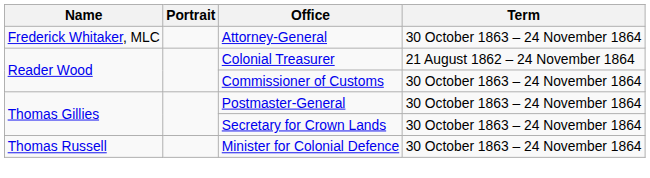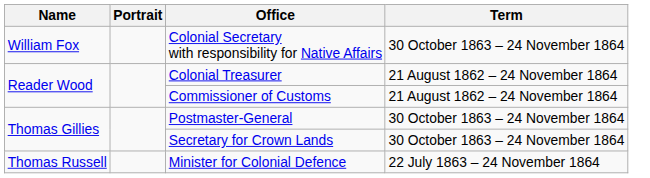- row: Frederick Whitaker, MLC | Attorney-General | 30 October 1863 – 24 November 1864
+ row: William Fox | Colonial Secretary with responsibility for Native Affairs | 30 October 1863 – 24 November 1864
Commissioner of Customs | Term: 30 October 1863 – 24 November 1864 -> 21 August 1862 – 24 November 1864
Minister for Colonial Defence | Term: 30 October 1863 – 24 November 1864 -> 22 July 1863 – 24 November 1864
